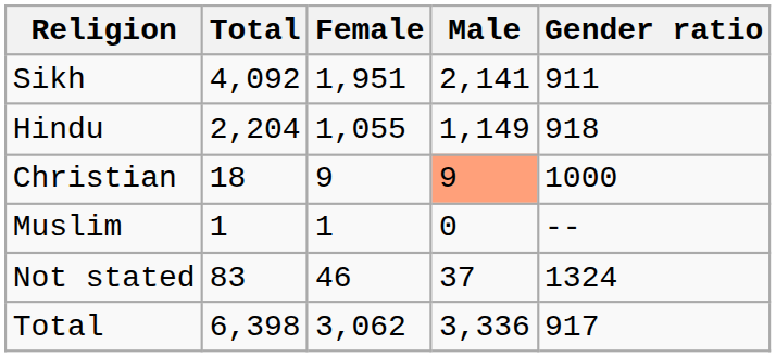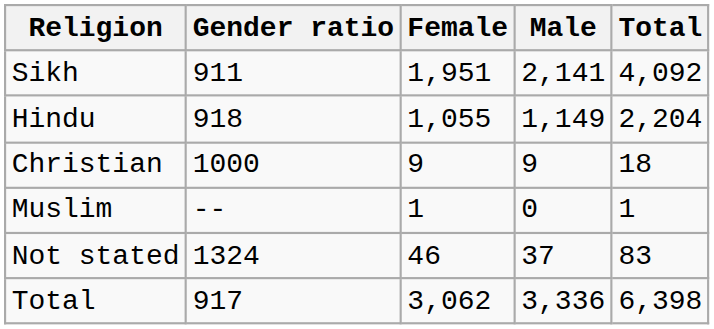columns swapped: Total <-> Gender ratio
Christian | Male: lightsalmon background -> no background
